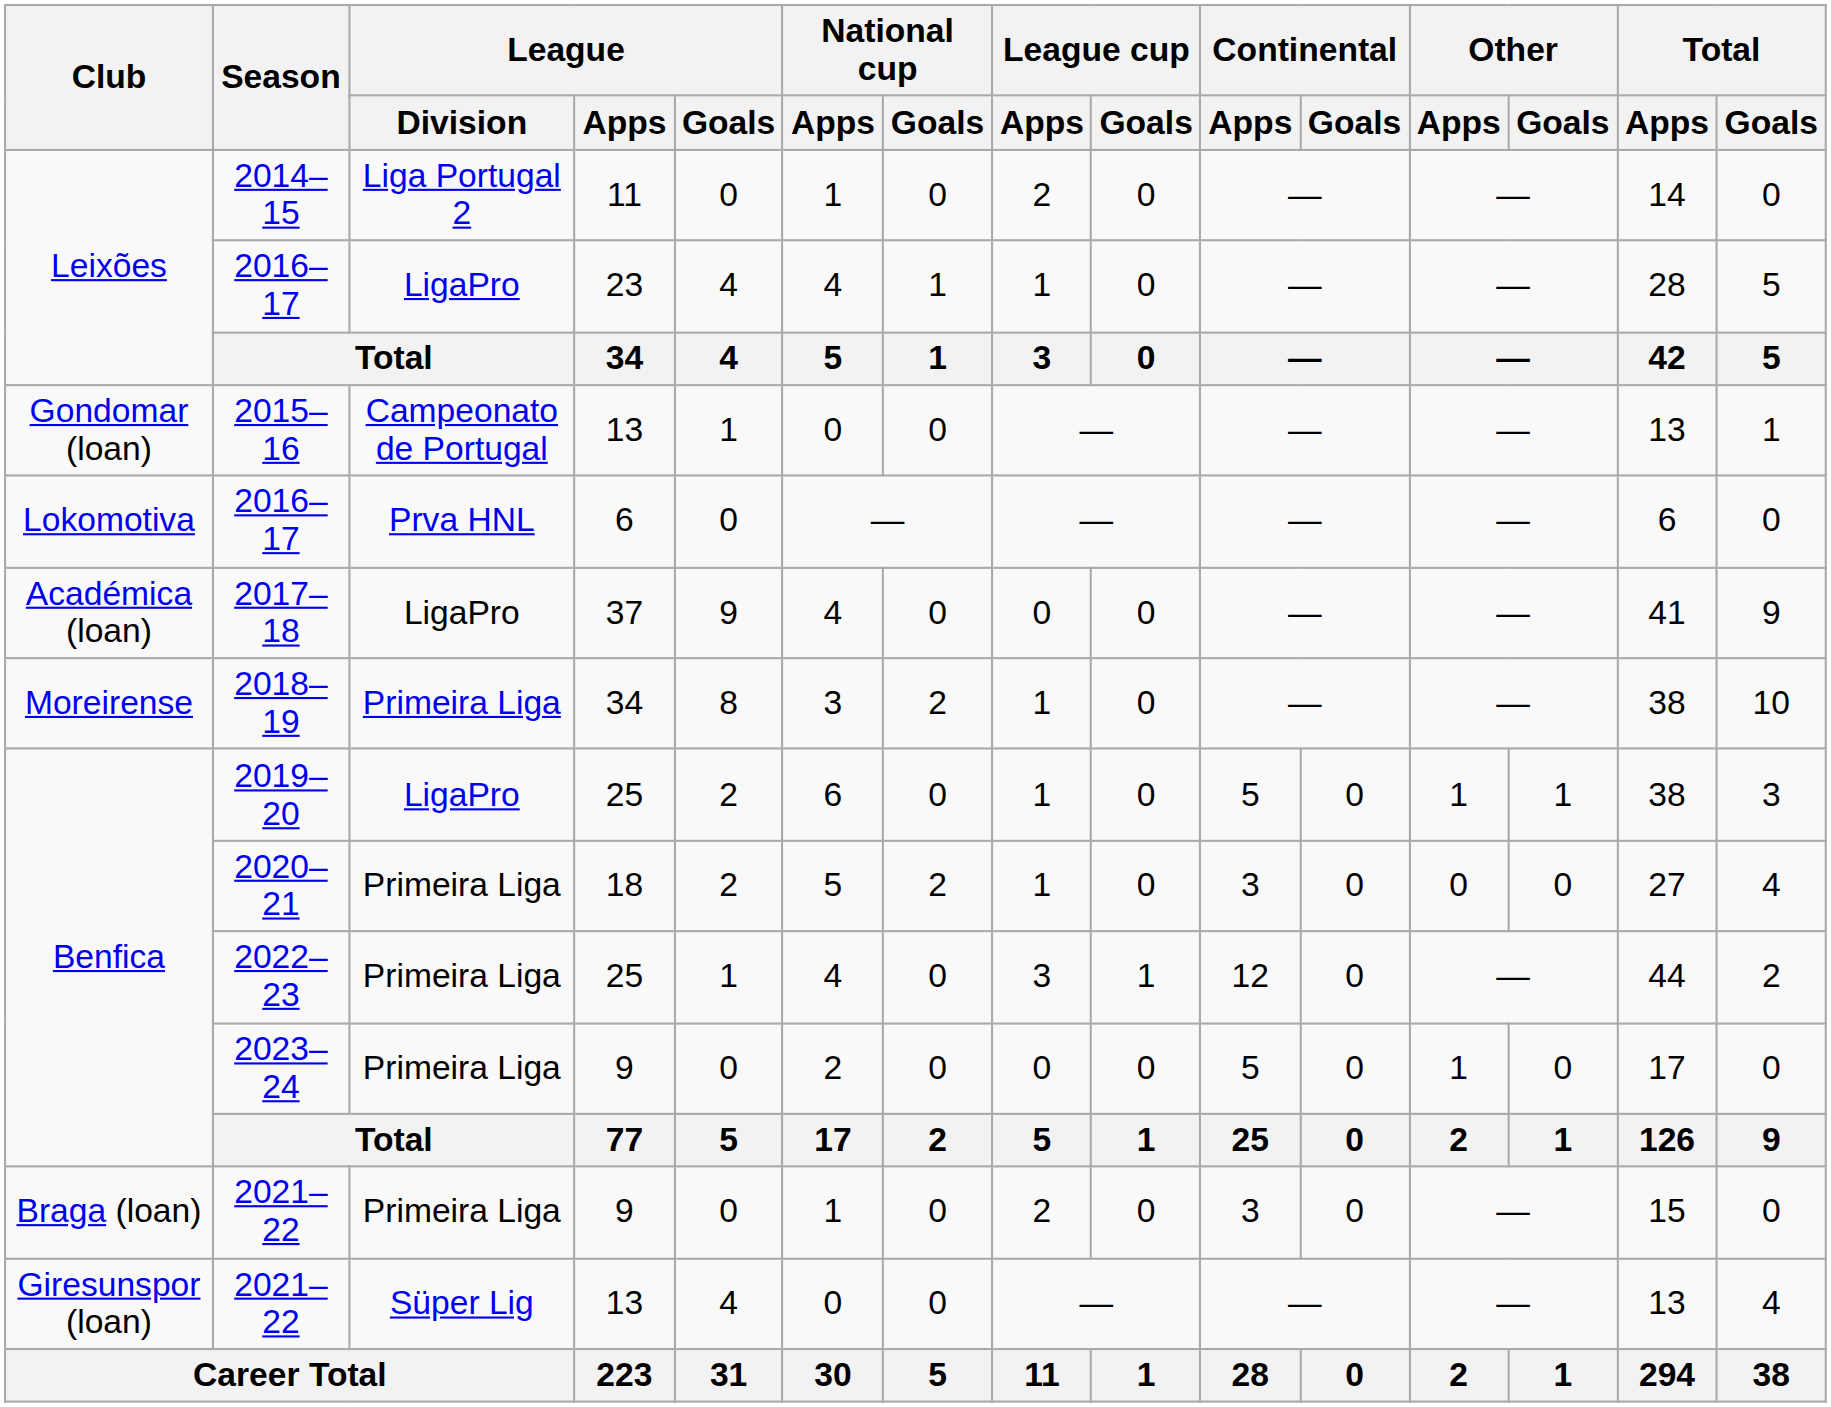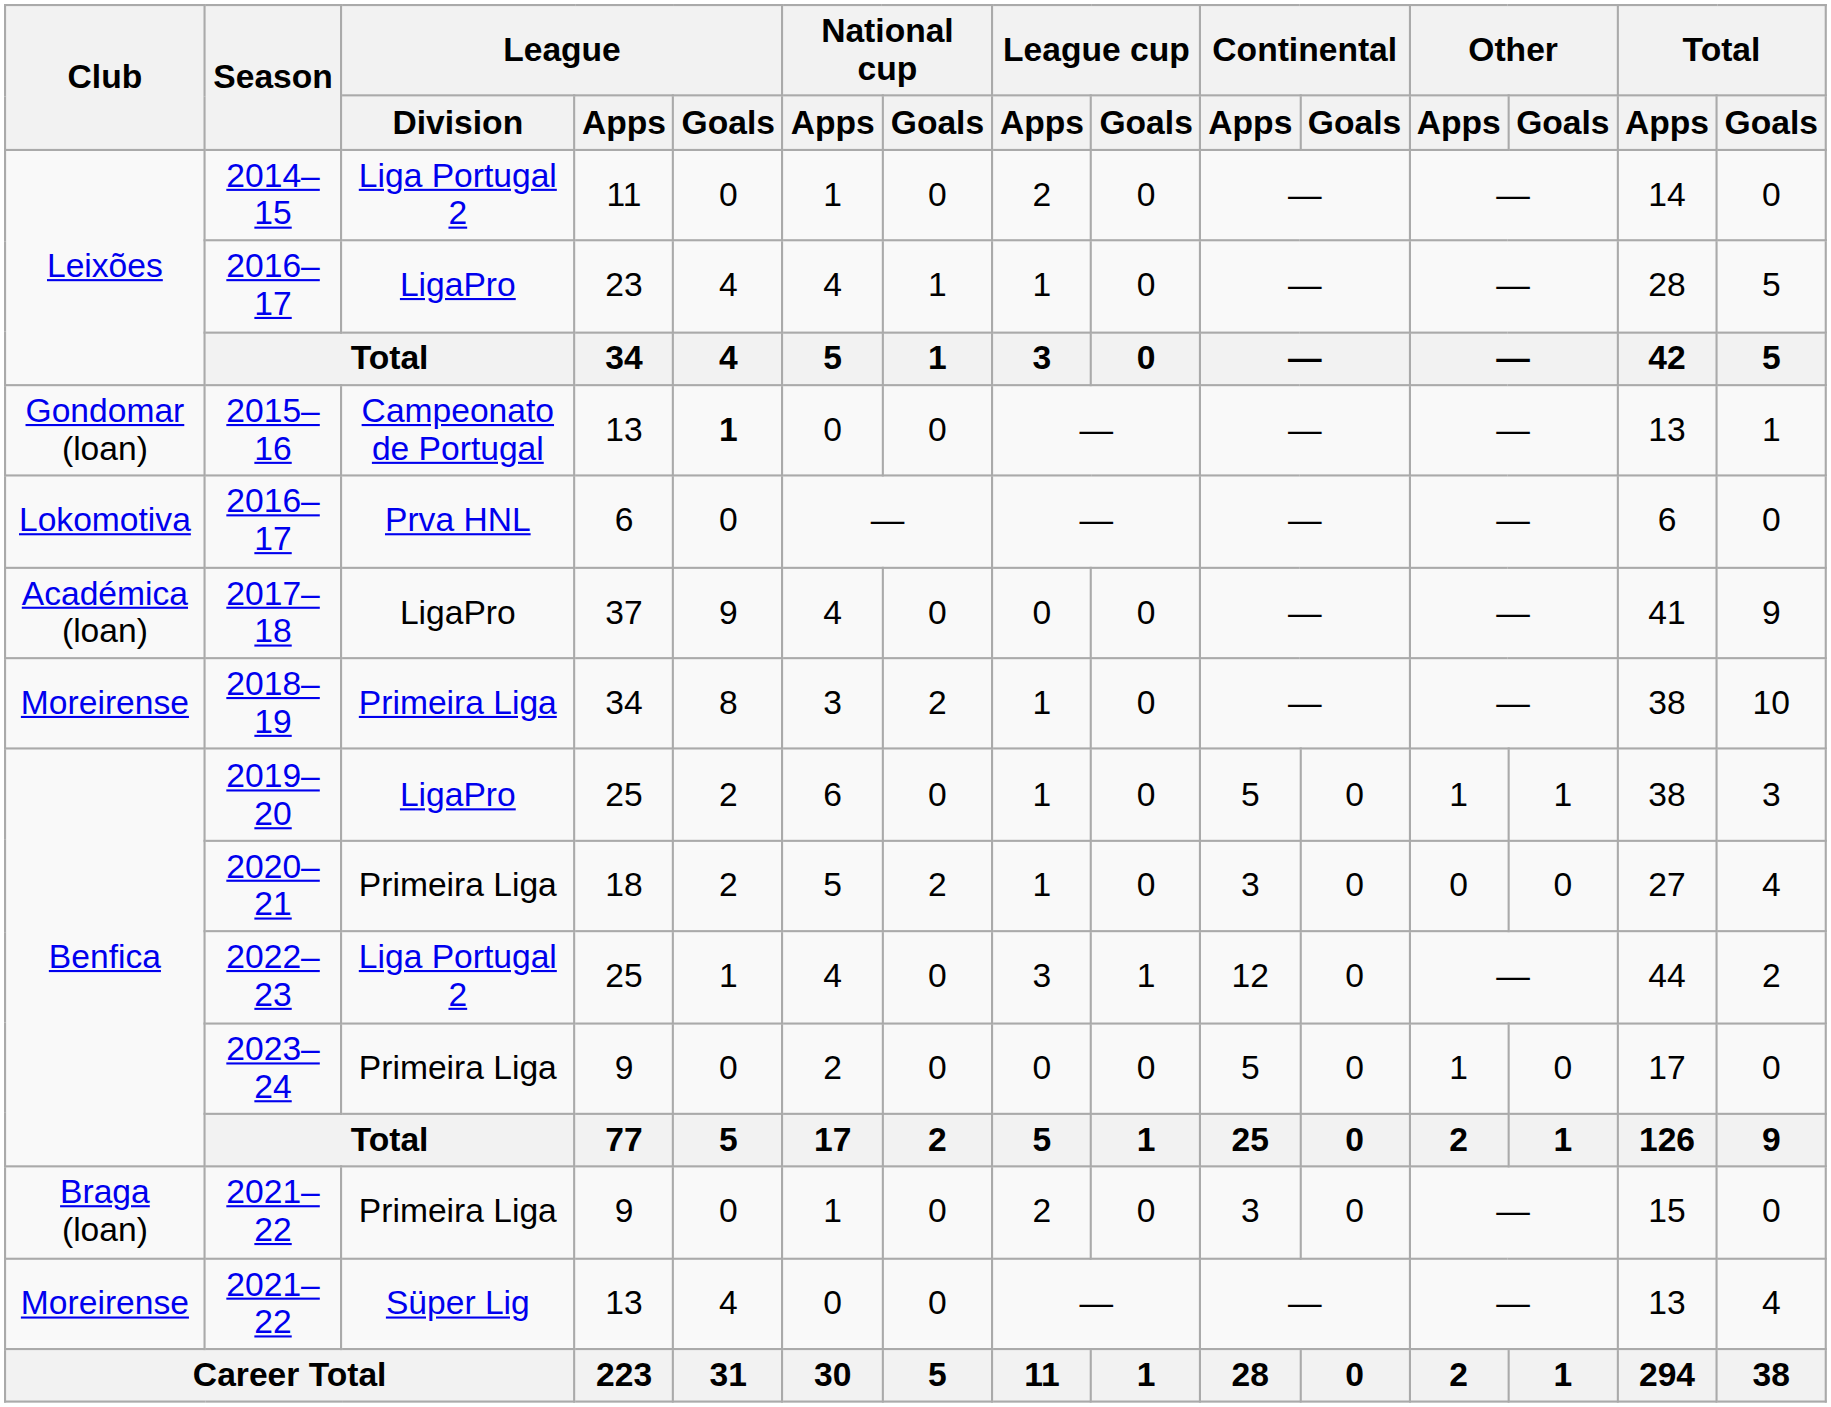2015–16 | League / Goals: normal -> bold
2022–23 | League / Division: Primeira Liga -> Liga Portugal 2
2021–22 / 13 | Club: Giresunspor (loan) -> Moreirense
